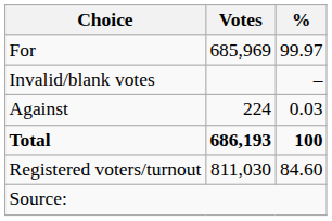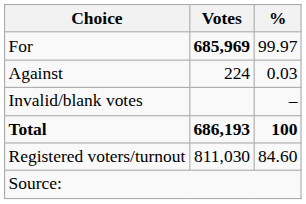For | Votes: normal -> bold
rows swapped: Against <-> Invalid/blank votes
